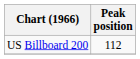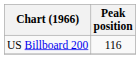US Billboard 200 | Peak position: 112 -> 116
